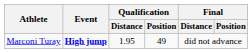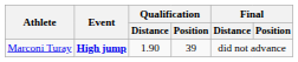Marconi Turay | Qualification / Distance: 1.95 -> 1.90
Marconi Turay | Qualification / Position: 49 -> 39
